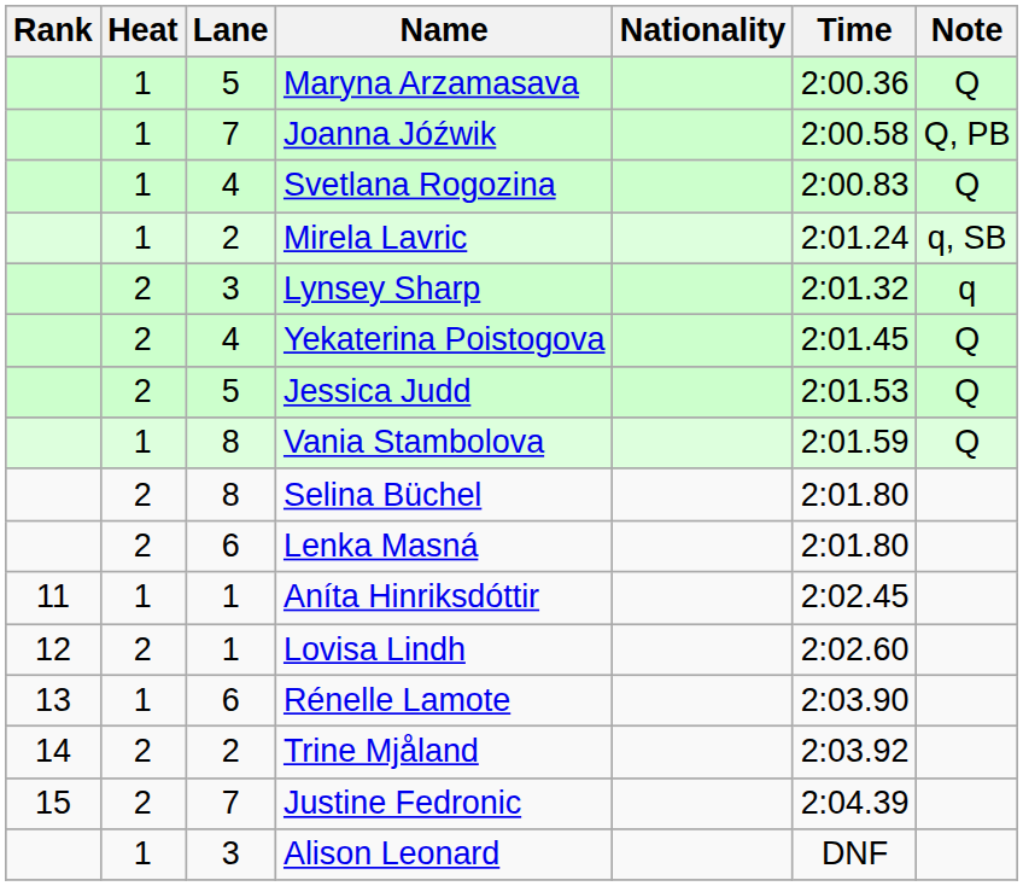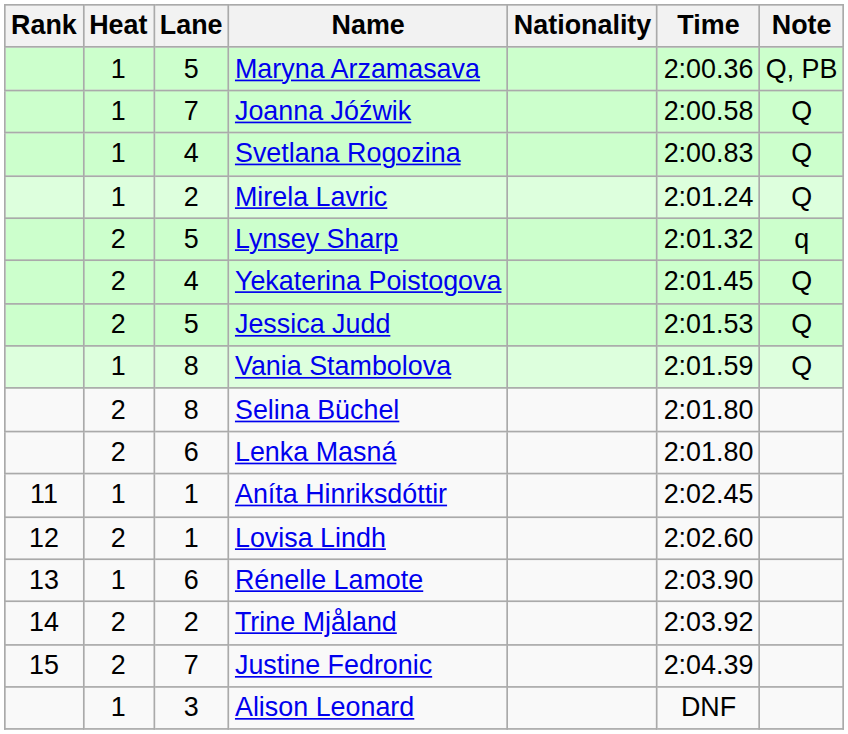Maryna Arzamasava | Note: Q -> Q, PB
Joanna Jóźwik | Note: Q, PB -> Q
Mirela Lavric | Note: q, SB -> Q
Lynsey Sharp | Lane: 3 -> 5
